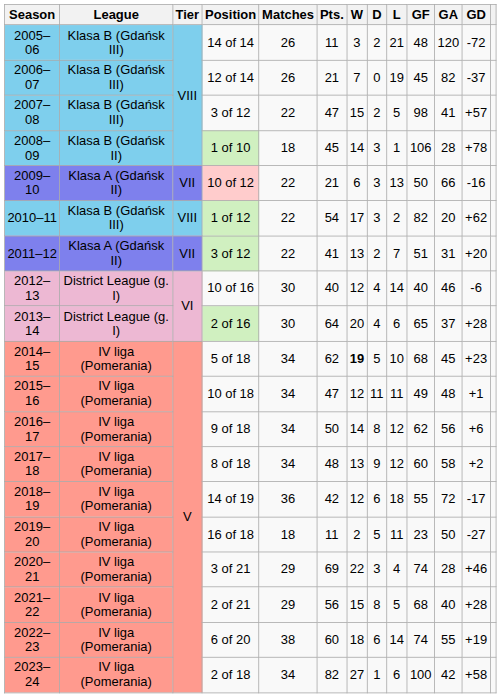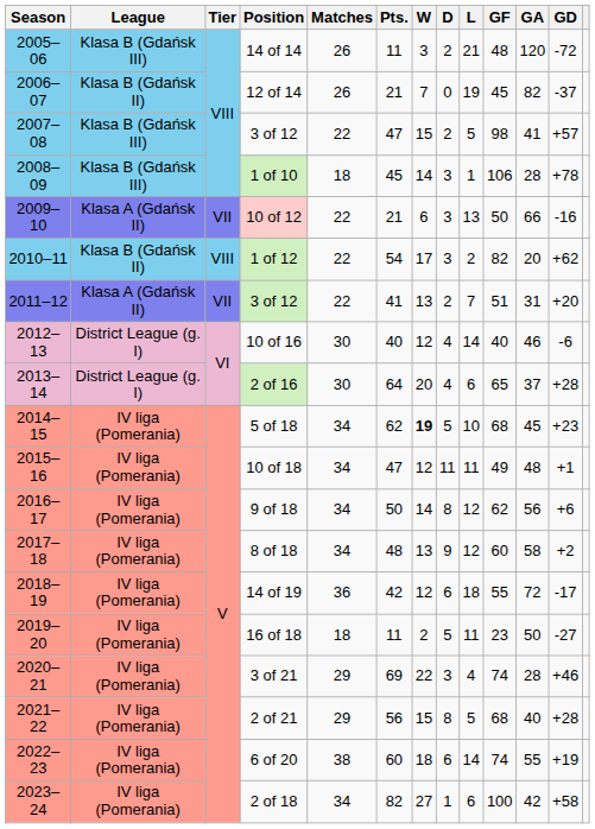12 of 14 | League: Klasa B (Gdańsk III) -> Klasa B (Gdańsk II)
1 of 10 | League: Klasa B (Gdańsk II) -> Klasa B (Gdańsk III)
1 of 12 | League: Klasa B (Gdańsk III) -> Klasa B (Gdańsk II)
